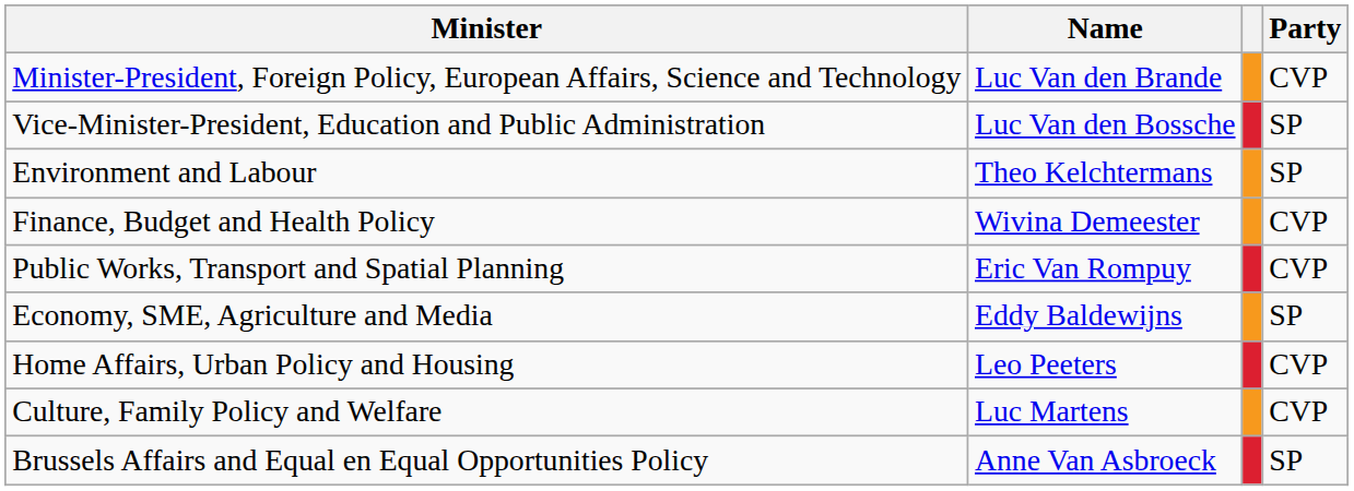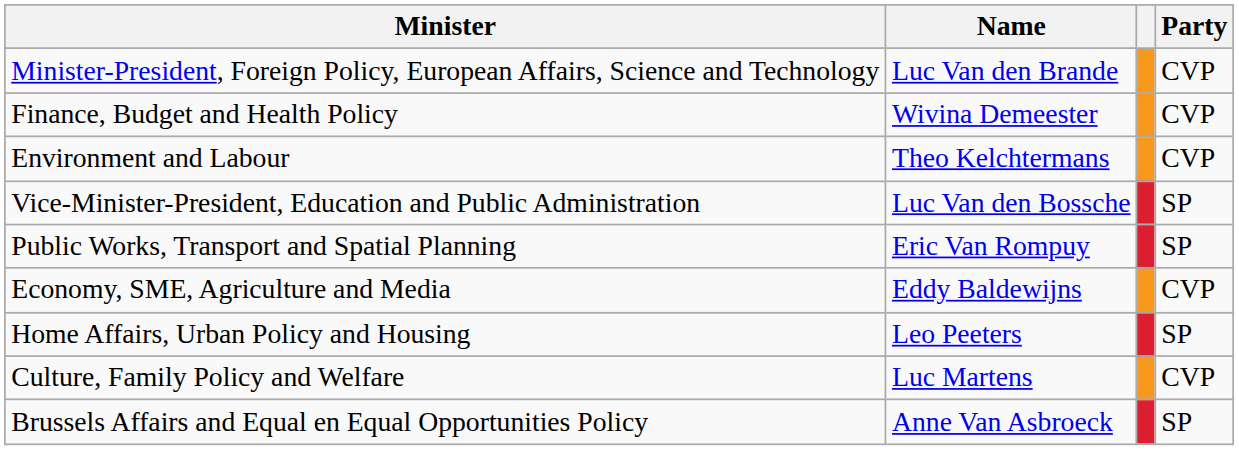rows swapped: Vice-Minister-President, Education and Public Administration <-> Finance, Budget and Health Policy
Environment and Labour | Party: SP -> CVP
Public Works, Transport and Spatial Planning | Party: CVP -> SP
Economy, SME, Agriculture and Media | Party: SP -> CVP
Home Affairs, Urban Policy and Housing | Party: CVP -> SP
